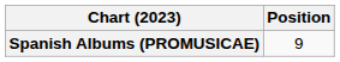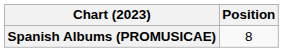Spanish Albums (PROMUSICAE) | Position: 9 -> 8
